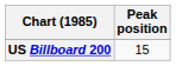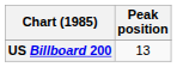US Billboard 200 | Peak position: 15 -> 13
